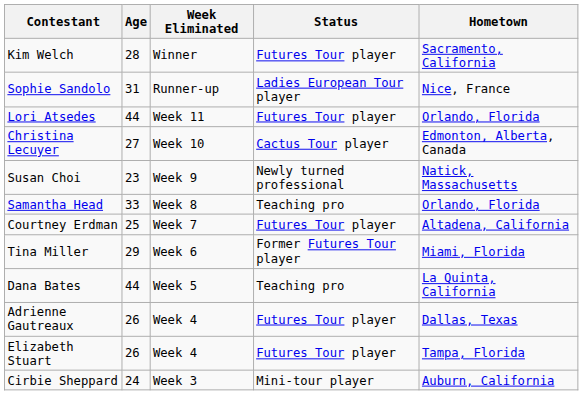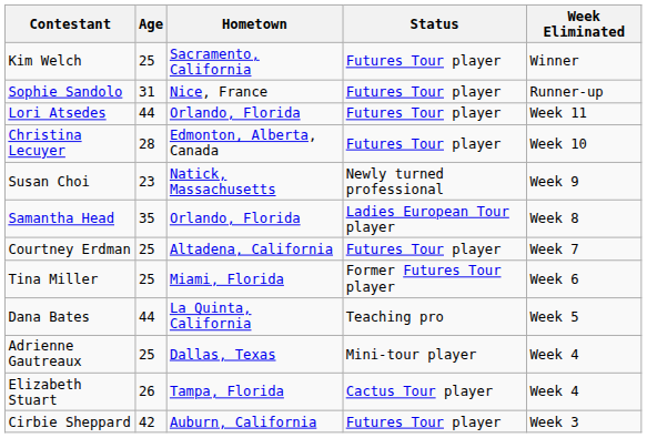columns swapped: Hometown <-> Week Eliminated
Kim Welch | Age: 28 -> 25
Sophie Sandolo | Status: Ladies European Tour player -> Futures Tour player
Christina Lecuyer | Age: 27 -> 28
Christina Lecuyer | Status: Cactus Tour player -> Futures Tour player
Samantha Head | Age: 33 -> 35
Samantha Head | Status: Teaching pro -> Ladies European Tour player
Tina Miller | Age: 29 -> 25
Adrienne Gautreaux | Age: 26 -> 25
Adrienne Gautreaux | Status: Futures Tour player -> Mini-tour player
Elizabeth Stuart | Status: Futures Tour player -> Cactus Tour player
Cirbie Sheppard | Age: 24 -> 42
Cirbie Sheppard | Status: Mini-tour player -> Futures Tour player
